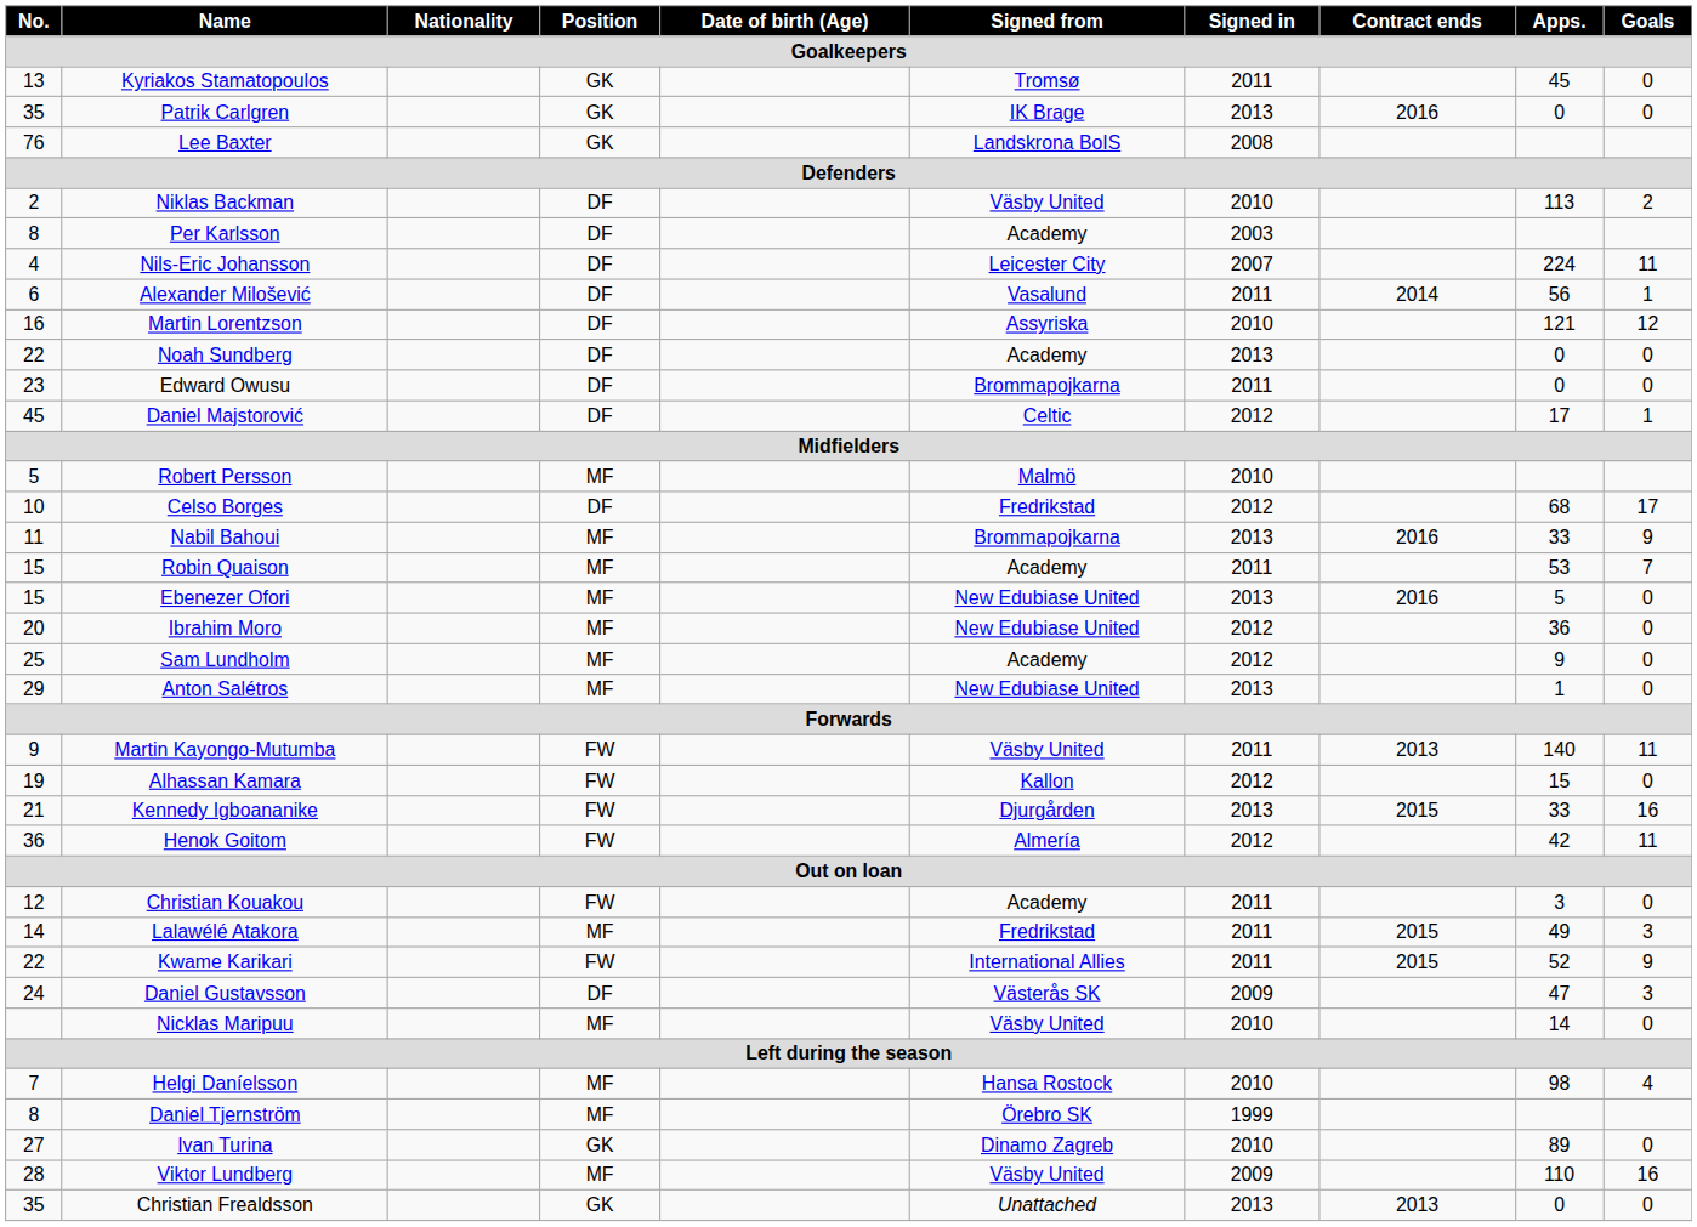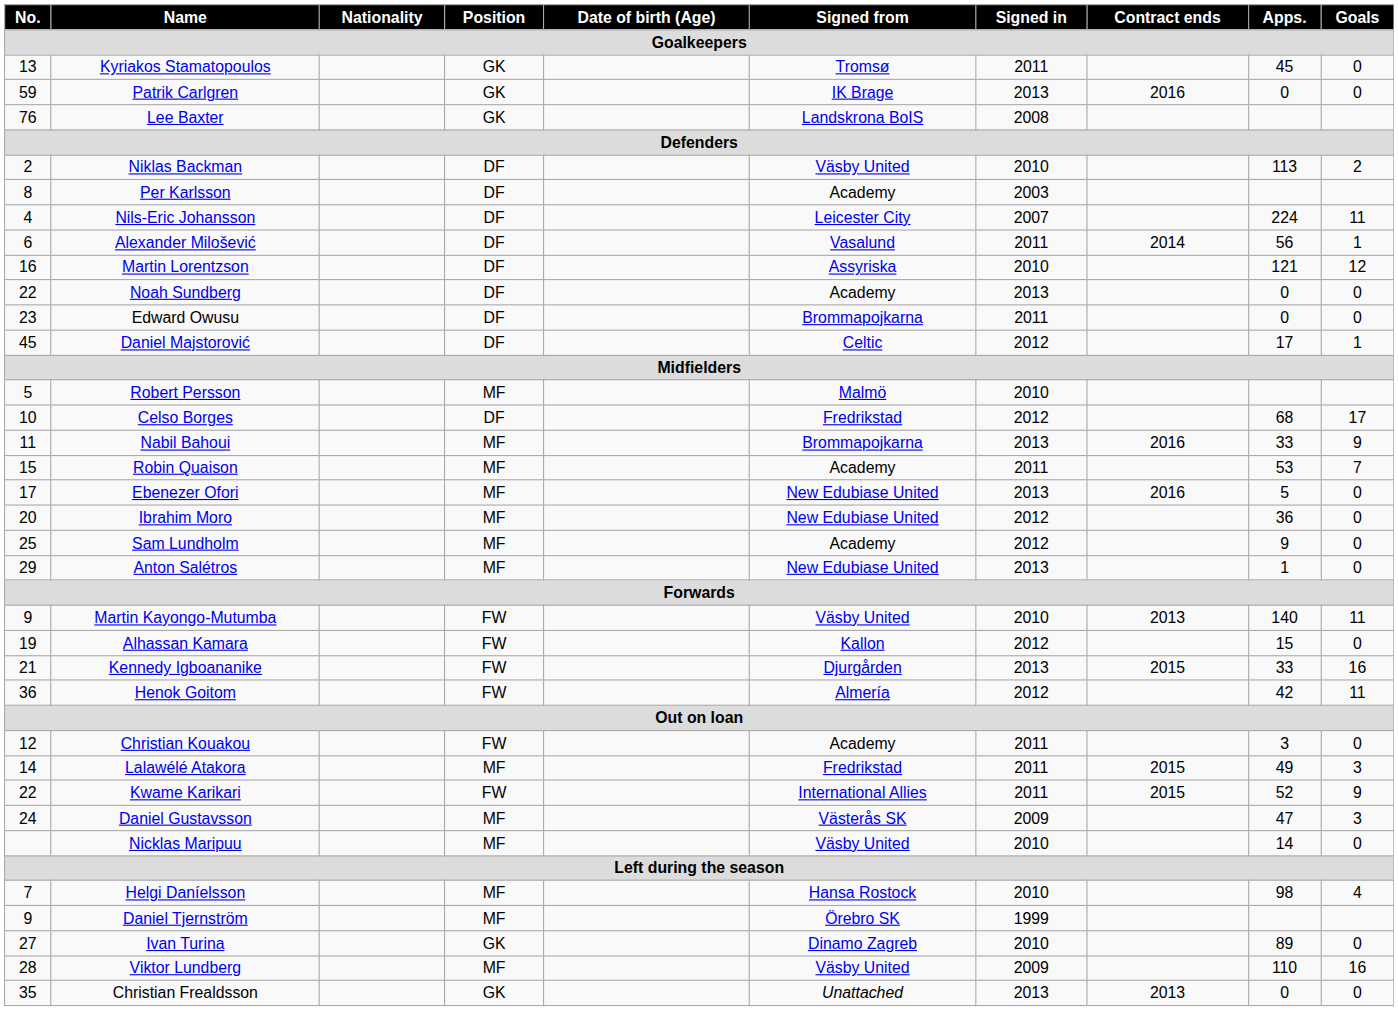Patrik Carlgren | No.: 35 -> 59
Ebenezer Ofori | No.: 15 -> 17
Martin Kayongo-Mutumba | Signed in: 2011 -> 2010
Daniel Gustavsson | Position: DF -> MF
Daniel Tjernström | No.: 8 -> 9
